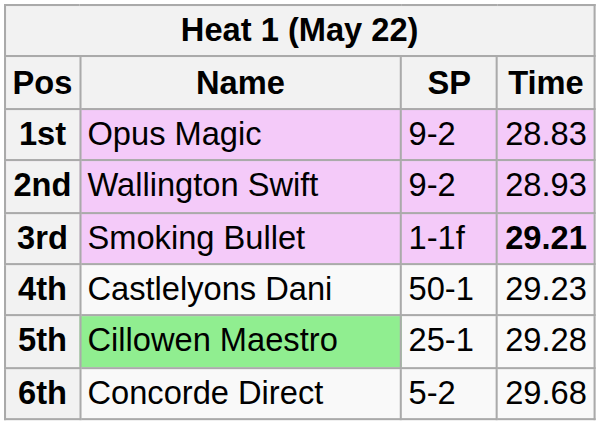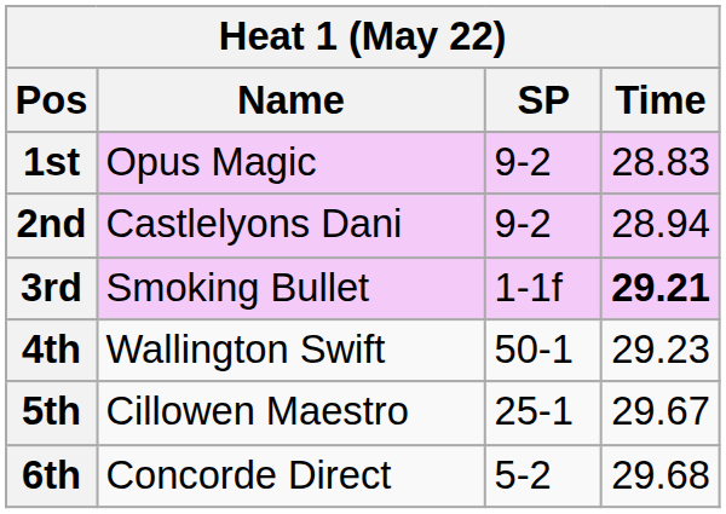2nd | Name: Wallington Swift -> Castlelyons Dani
2nd | Time: 28.93 -> 28.94
4th | Name: Castlelyons Dani -> Wallington Swift
5th | Name: lightgreen background -> no background
5th | Time: 29.28 -> 29.67
